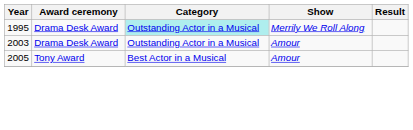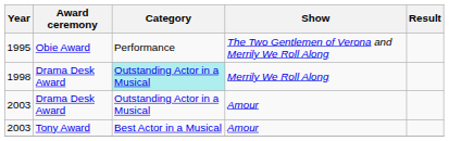+ row: 1995 | Obie Award | Performance | The Two Gentlemen of Verona and Merrily We Roll Along
Drama Desk Award / Merrily We Roll Along | Year: 1995 -> 1998
Tony Award | Year: 2005 -> 2003
